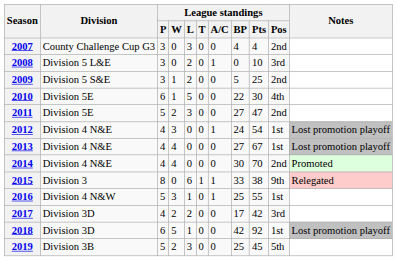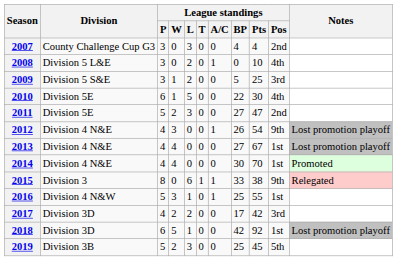2008 | League standings / Pos: 3rd -> 4th
2009 | League standings / Pos: 2nd -> 3rd
2012 | League standings / BP: 24 -> 26
2012 | League standings / Pos: 1st -> 9th
2014 | League standings / Pos: 2nd -> 1st
